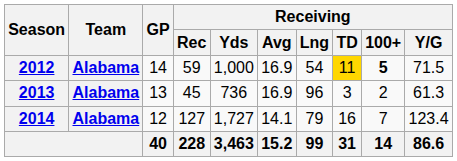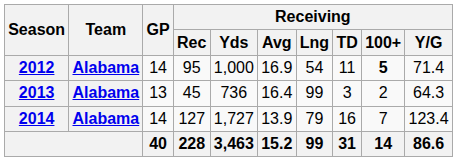2012 | Receiving / Rec: 59 -> 95
2012 | Receiving / TD: gold background -> no background
2012 | Receiving / Y/G: 71.5 -> 71.4
2013 | Receiving / Avg: 16.9 -> 16.4
2013 | Receiving / Lng: 96 -> 99
2013 | Receiving / Y/G: 61.3 -> 64.3
2014 | GP: 12 -> 14
2014 | Receiving / Avg: 14.1 -> 13.9
